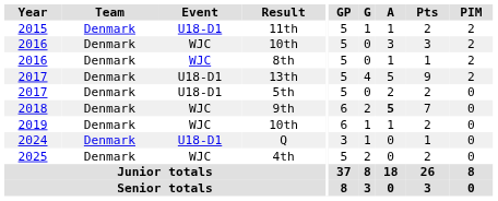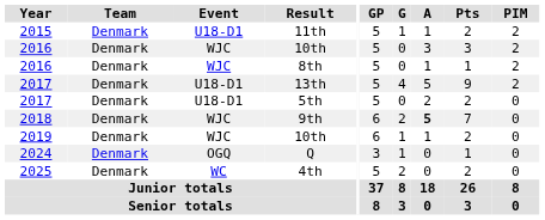Q | Event: U18-D1 -> OGQ
4th | Event: WJC -> WC
